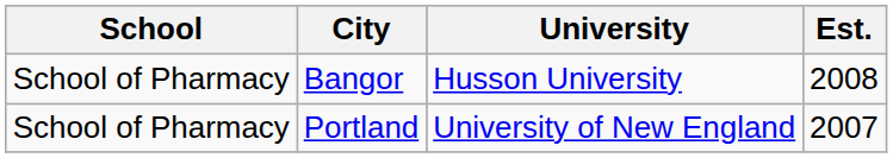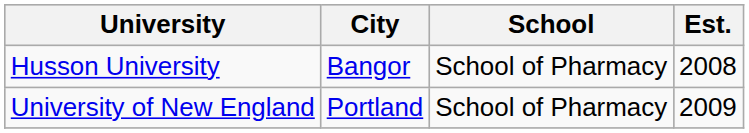columns swapped: School <-> University
Portland | Est.: 2007 -> 2009
